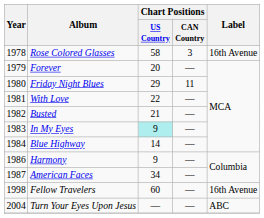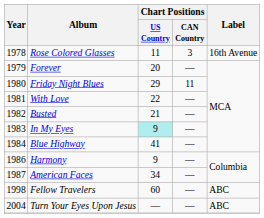Rose Colored Glasses | Chart Positions / US Country: 58 -> 11
Blue Highway | Chart Positions / US Country: 14 -> 41
Fellow Travelers | Label: 16th Avenue -> ABC
